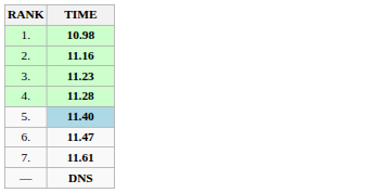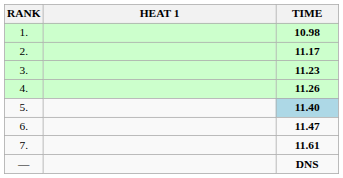+ column: HEAT 1
2. | TIME: 11.16 -> 11.17
4. | TIME: 11.28 -> 11.26
